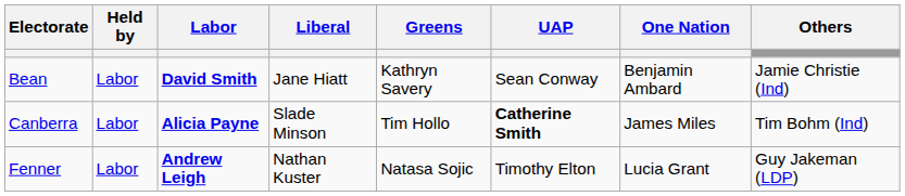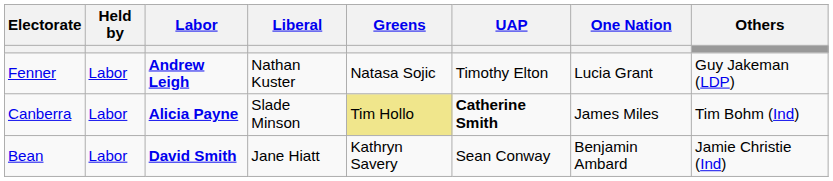rows swapped: Bean <-> Fenner
Canberra | Greens: no background -> khaki background
